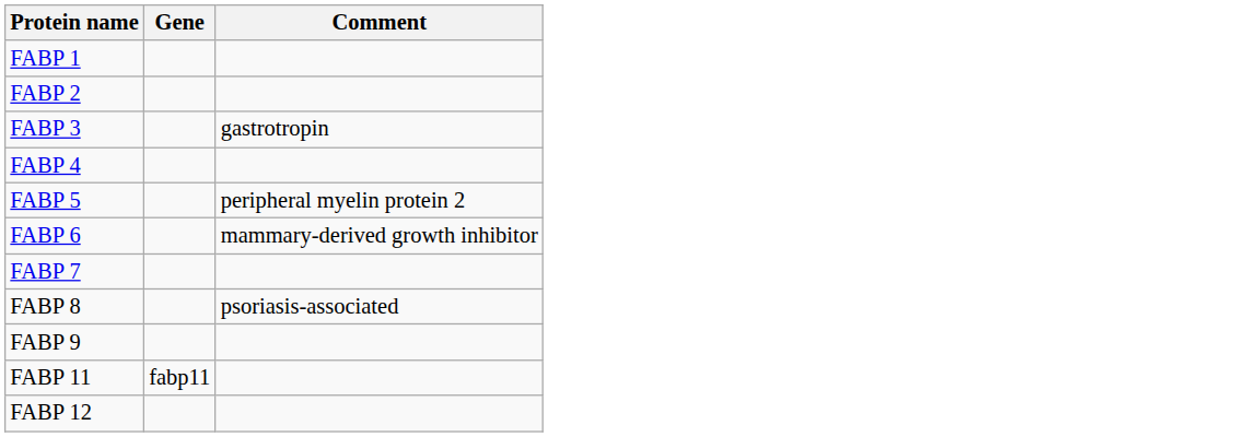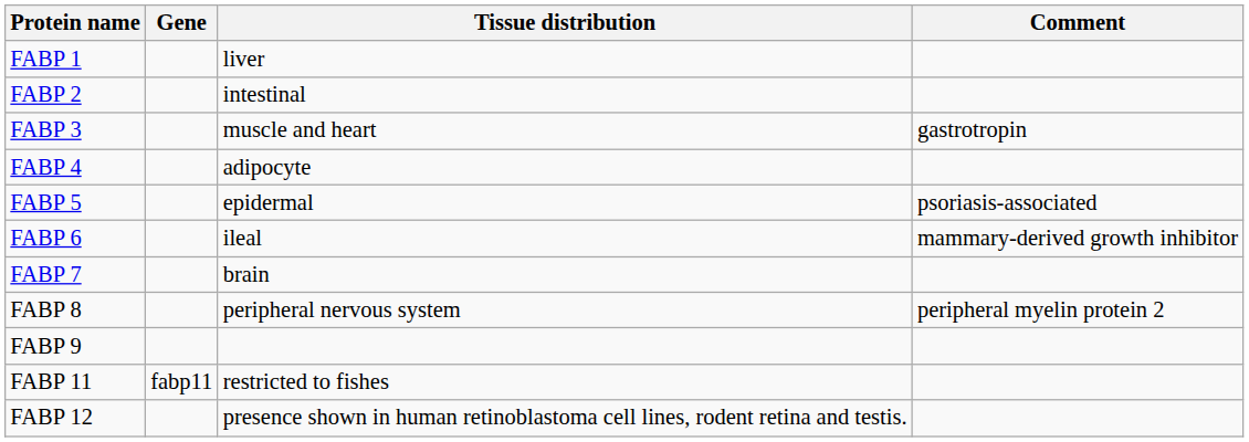+ column: Tissue distribution | liver | intestinal | muscle and heart | adipocyte | epidermal | ileal | brain | peripheral nervous system | restricted to fishes | presence shown in human retinoblastoma cell lines, rodent retina and testis.
FABP 5 | Comment: peripheral myelin protein 2 -> psoriasis-associated
FABP 8 | Comment: psoriasis-associated -> peripheral myelin protein 2
